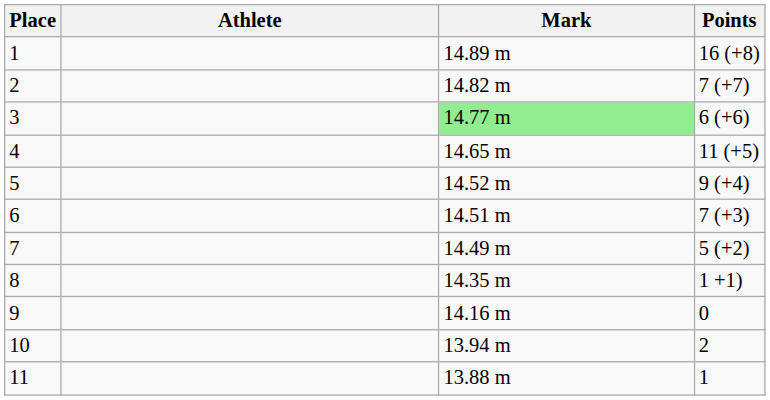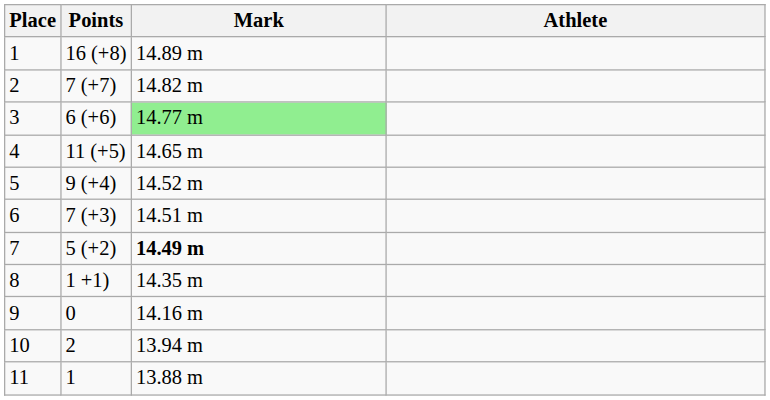columns swapped: Athlete <-> Points
7 | Mark: normal -> bold
